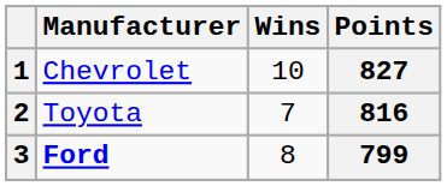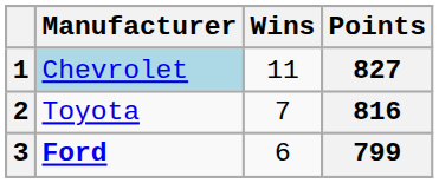1 | Manufacturer: no background -> lightblue background
1 | Wins: 10 -> 11
3 | Wins: 8 -> 6
